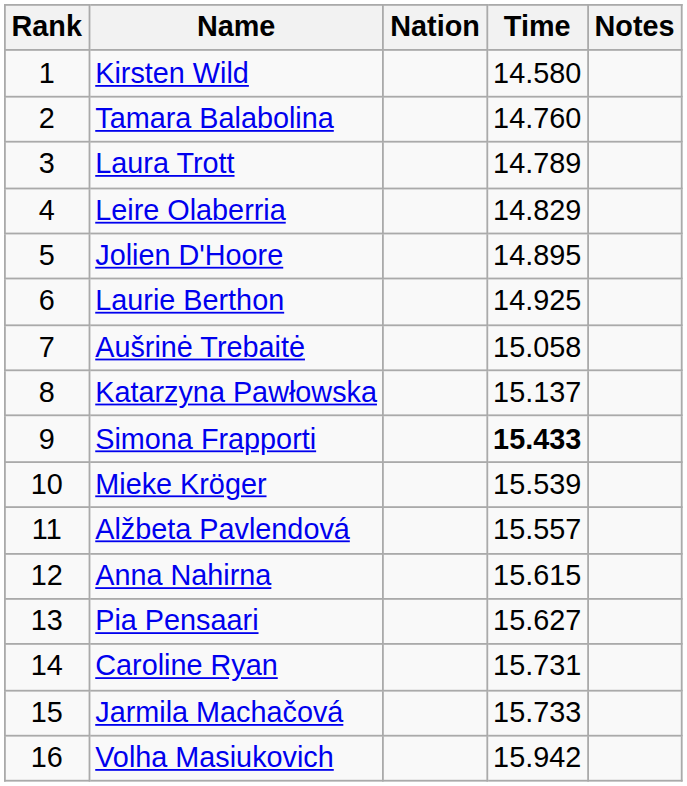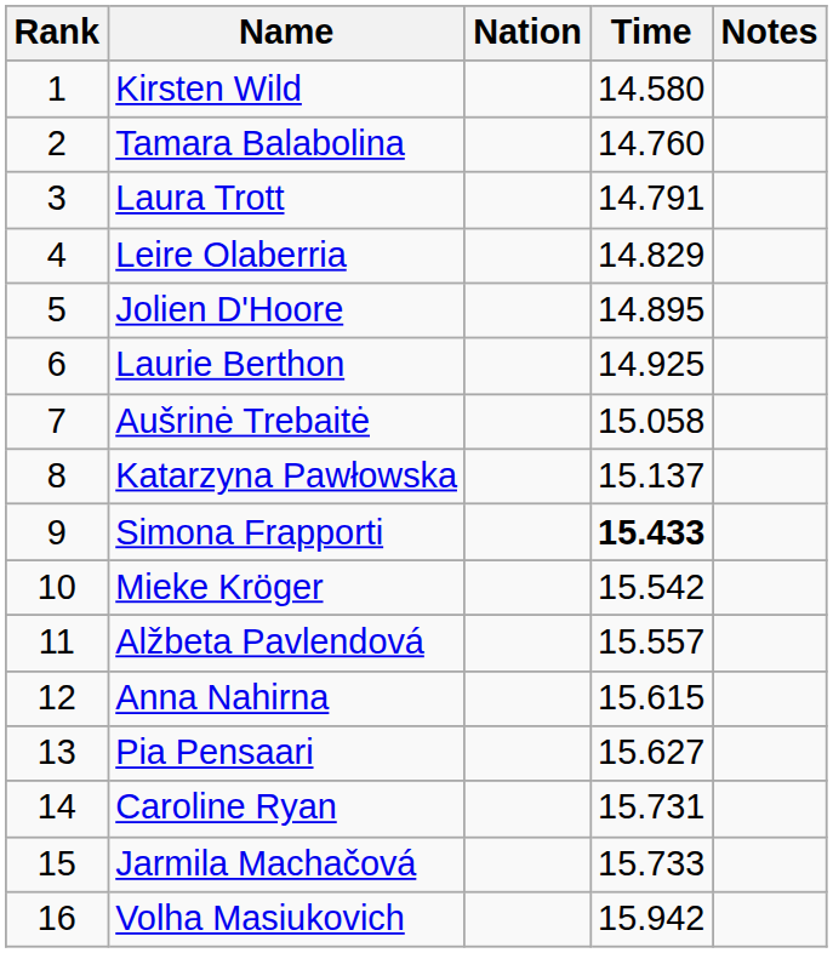Laura Trott | Time: 14.789 -> 14.791
Mieke Kröger | Time: 15.539 -> 15.542
